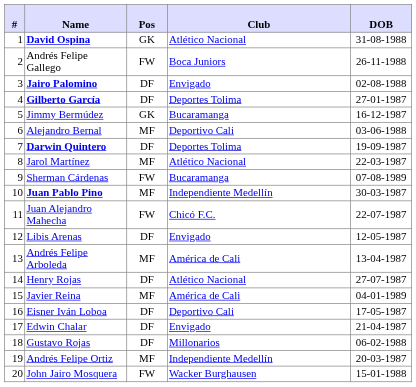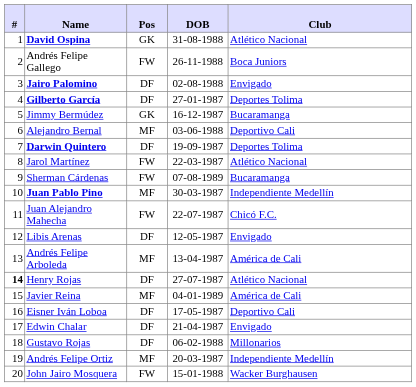columns swapped: DOB <-> Club
Jarol Martínez | Pos: MF -> FW
Henry Rojas | #: normal -> bold
